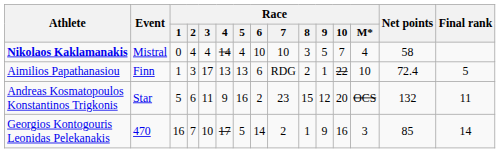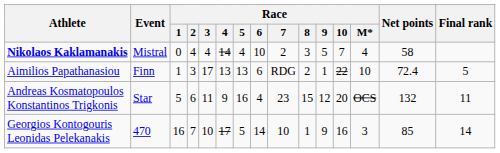Nikolaos Kaklamanakis | Race / 7: 10 -> 2
Andreas Kosmatopoulos Konstantinos Trigkonis | Race / 6: 2 -> 4
Georgios Kontogouris Leonidas Pelekanakis | Race / 7: 2 -> 10
